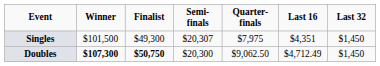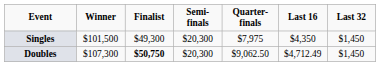Singles | Semi-finals: $20,307 -> $20,300
Singles | Last 16: $4,351 -> $4,350
Doubles | Winner: bold -> normal
